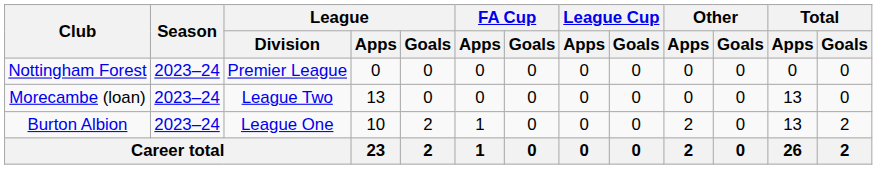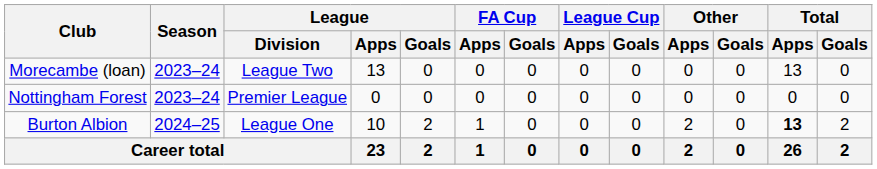rows swapped: Nottingham Forest <-> Morecambe (loan)
Burton Albion | Season: 2023–24 -> 2024–25
Burton Albion | Total / Apps: normal -> bold
